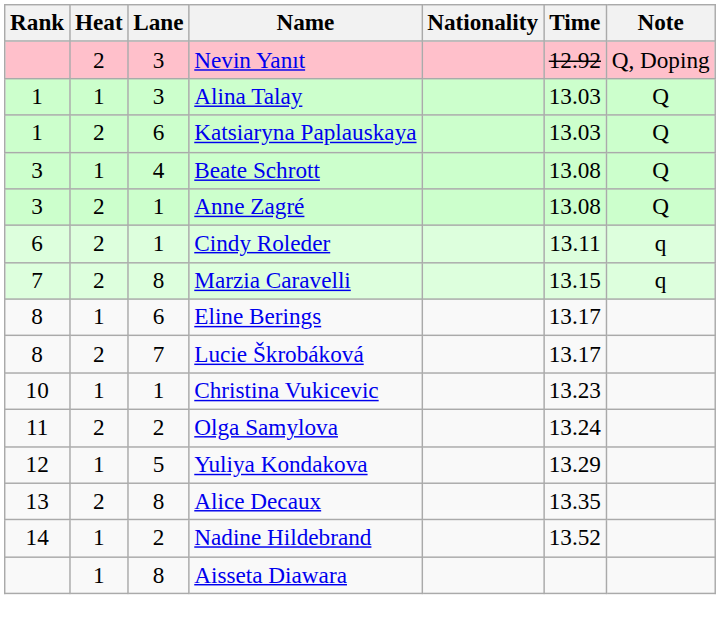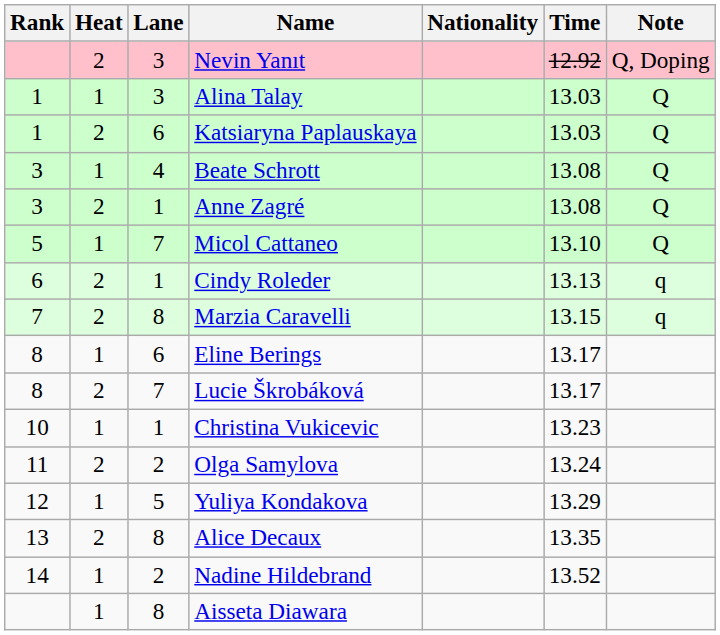+ row: 5 | 1 | 7 | Micol Cattaneo | 13.10 | Q
Cindy Roleder | Time: 13.11 -> 13.13
